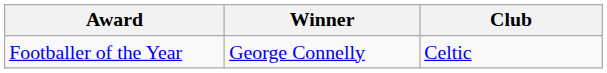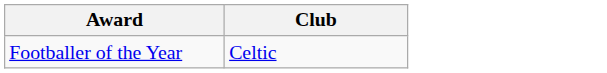- column: Winner | George Connelly
